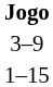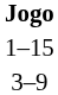rows swapped: 3–9 <-> 1–15
